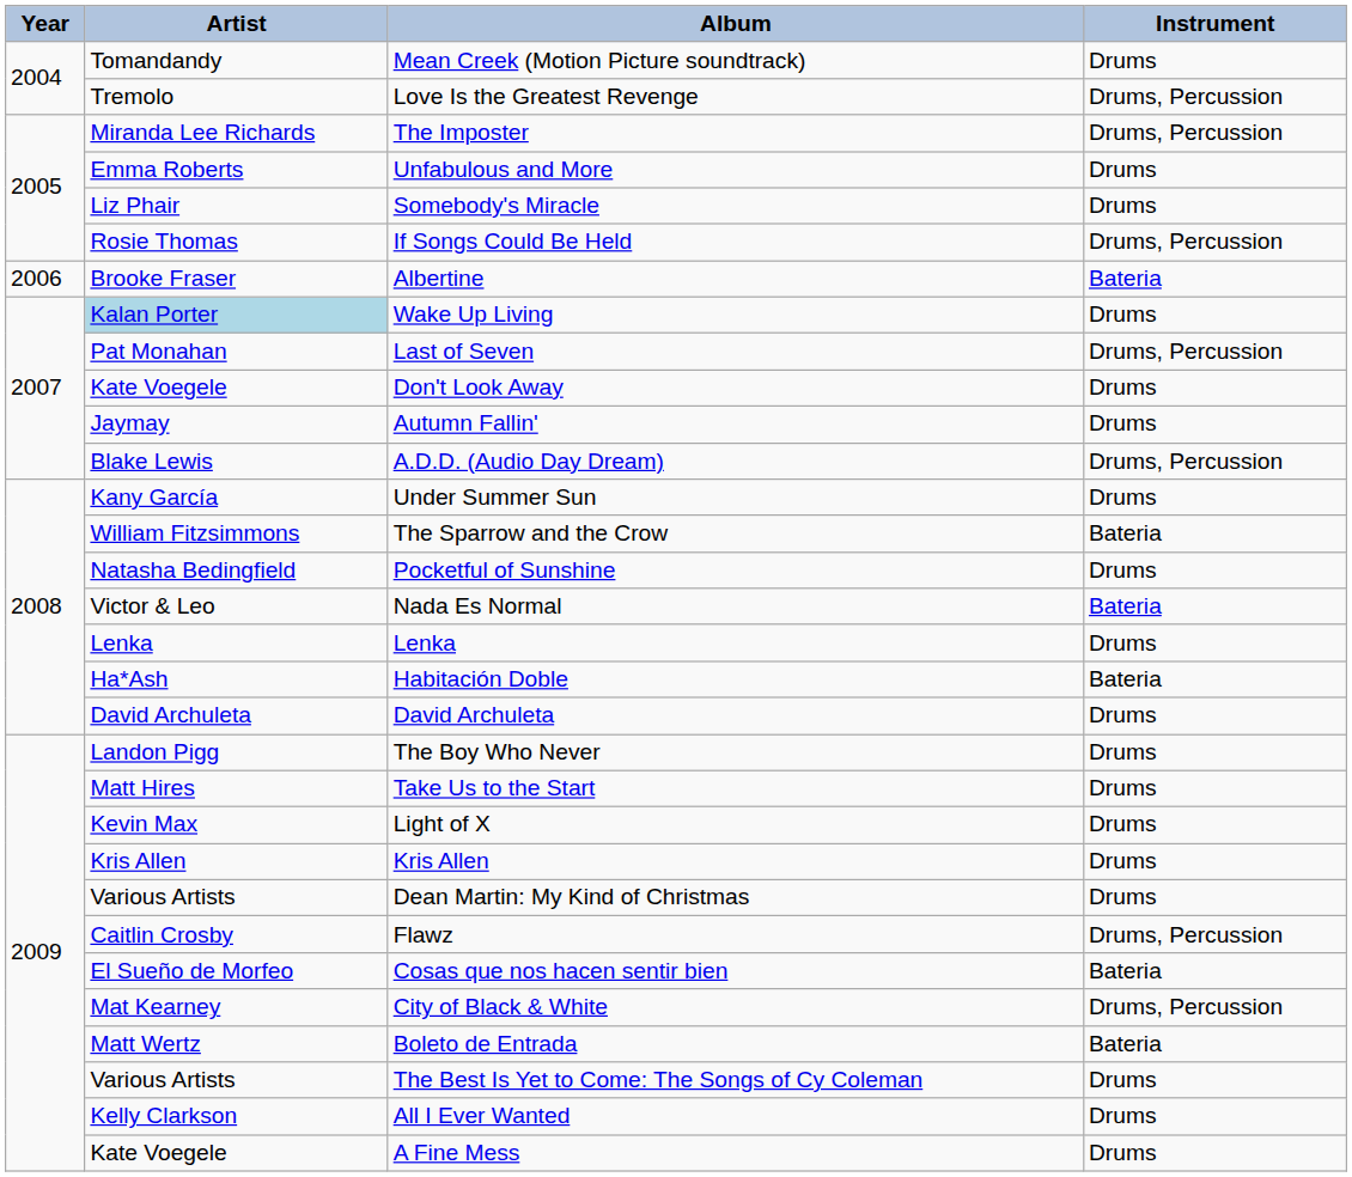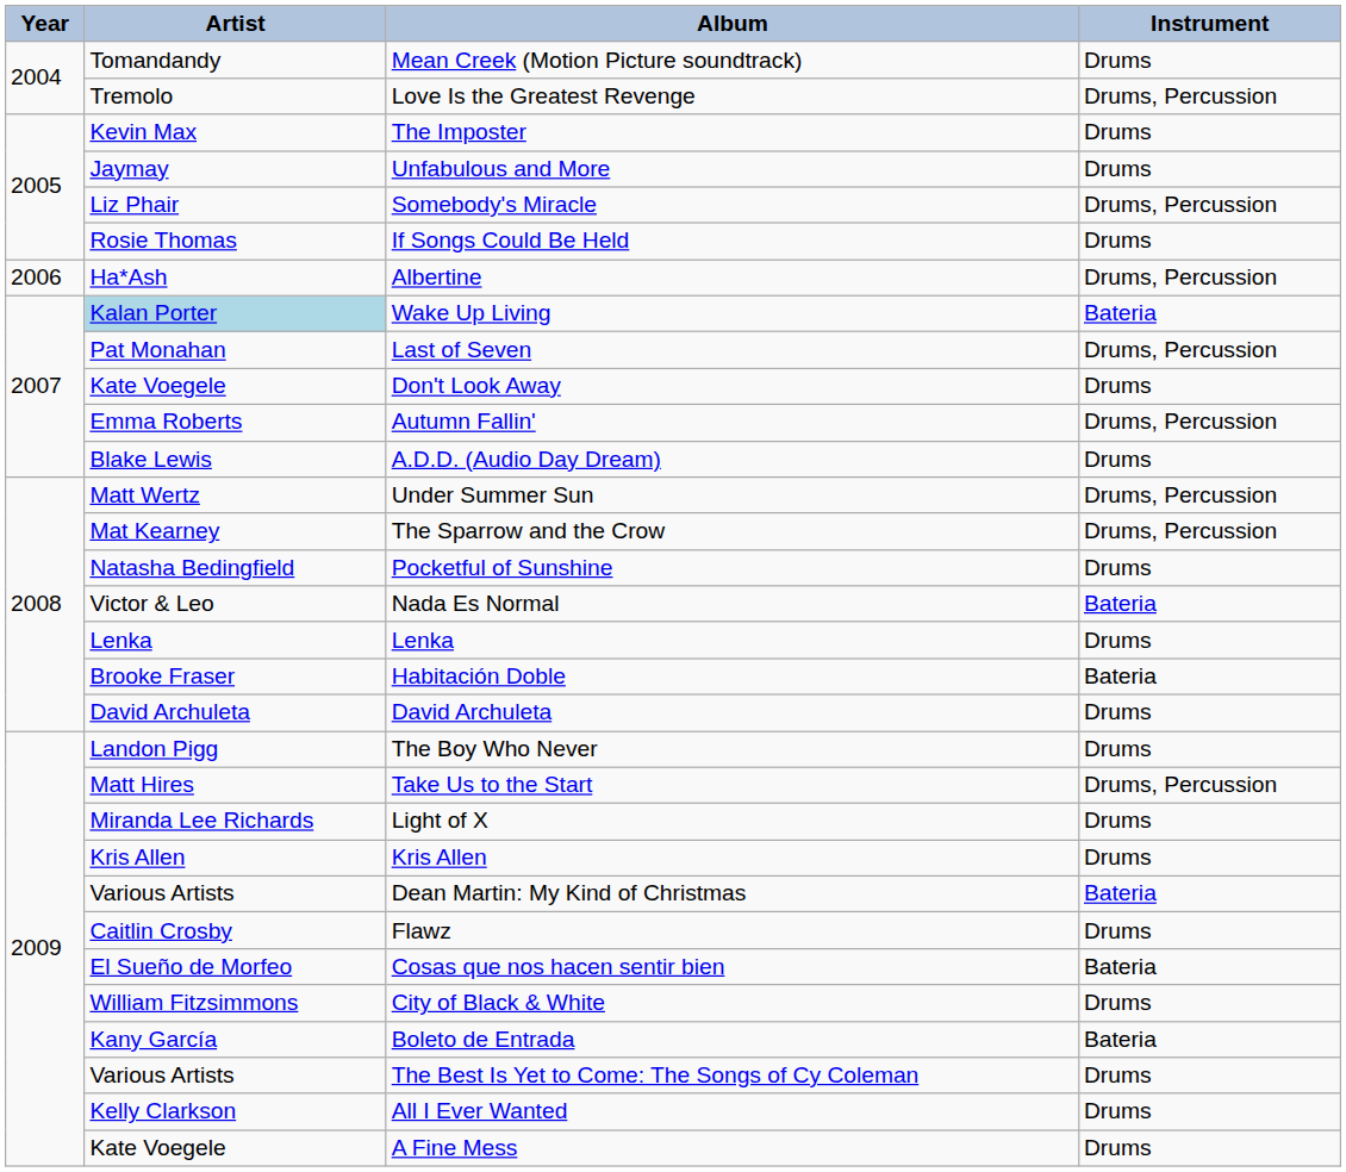The Imposter | Artist: Miranda Lee Richards -> Kevin Max
The Imposter | Instrument: Drums, Percussion -> Drums
Unfabulous and More | Artist: Emma Roberts -> Jaymay
Somebody's Miracle | Instrument: Drums -> Drums, Percussion
If Songs Could Be Held | Instrument: Drums, Percussion -> Drums
Albertine | Artist: Brooke Fraser -> Ha*Ash
Albertine | Instrument: Bateria -> Drums, Percussion
Wake Up Living | Instrument: Drums -> Bateria
Autumn Fallin' | Artist: Jaymay -> Emma Roberts
Autumn Fallin' | Instrument: Drums -> Drums, Percussion
A.D.D. (Audio Day Dream) | Instrument: Drums, Percussion -> Drums
Under Summer Sun | Artist: Kany García -> Matt Wertz
Under Summer Sun | Instrument: Drums -> Drums, Percussion
The Sparrow and the Crow | Artist: William Fitzsimmons -> Mat Kearney
The Sparrow and the Crow | Instrument: Bateria -> Drums, Percussion
Habitación Doble | Artist: Ha*Ash -> Brooke Fraser
Take Us to the Start | Instrument: Drums -> Drums, Percussion
Light of X | Artist: Kevin Max -> Miranda Lee Richards
Dean Martin: My Kind of Christmas | Instrument: Drums -> Bateria
Flawz | Instrument: Drums, Percussion -> Drums
City of Black & White | Artist: Mat Kearney -> William Fitzsimmons
City of Black & White | Instrument: Drums, Percussion -> Drums
Boleto de Entrada | Artist: Matt Wertz -> Kany García
